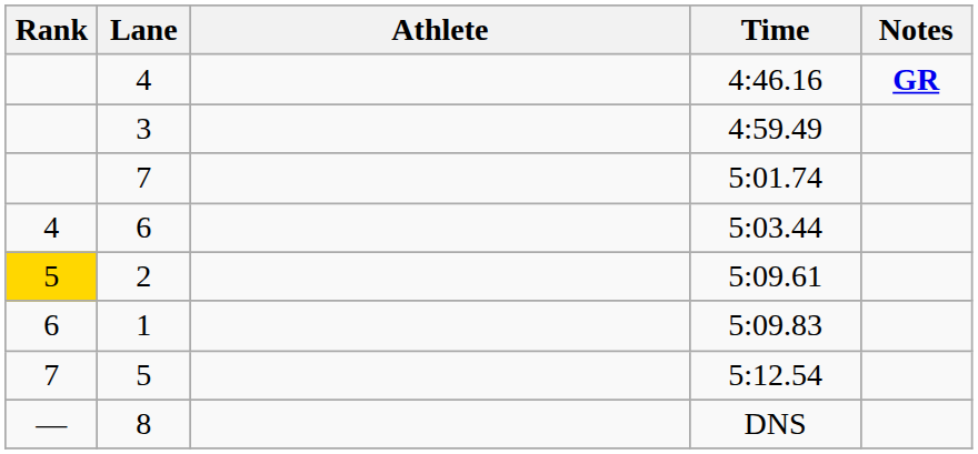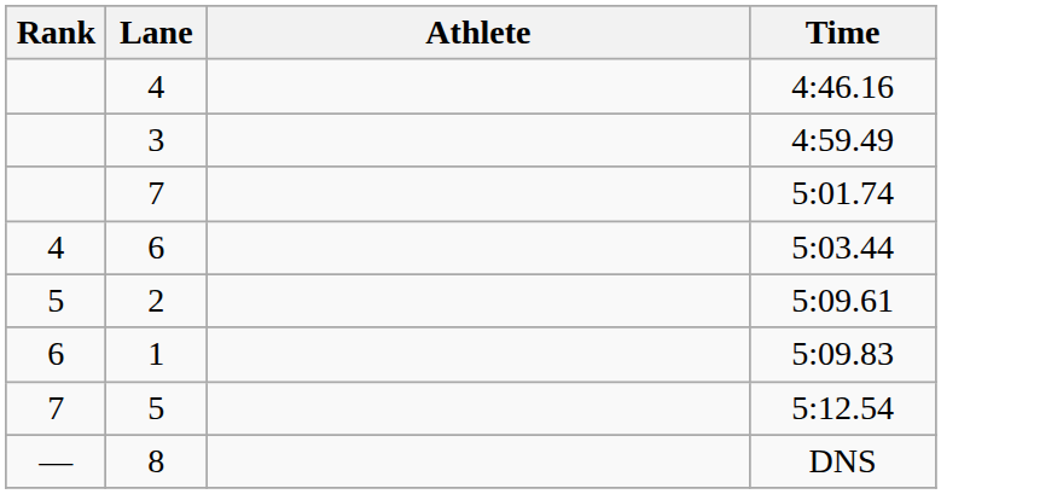- column: Notes | GR
2 | Rank: gold background -> no background
